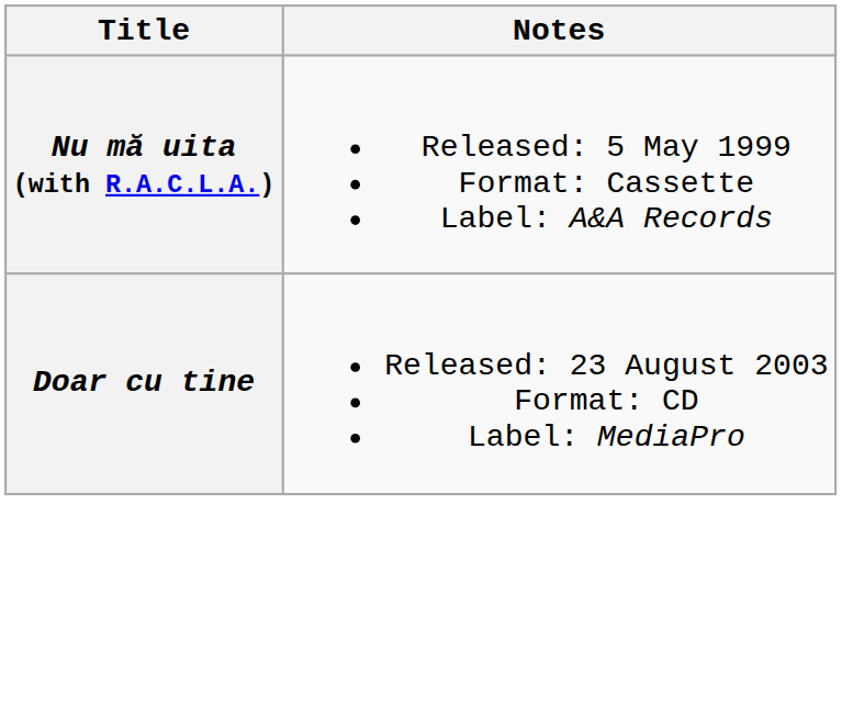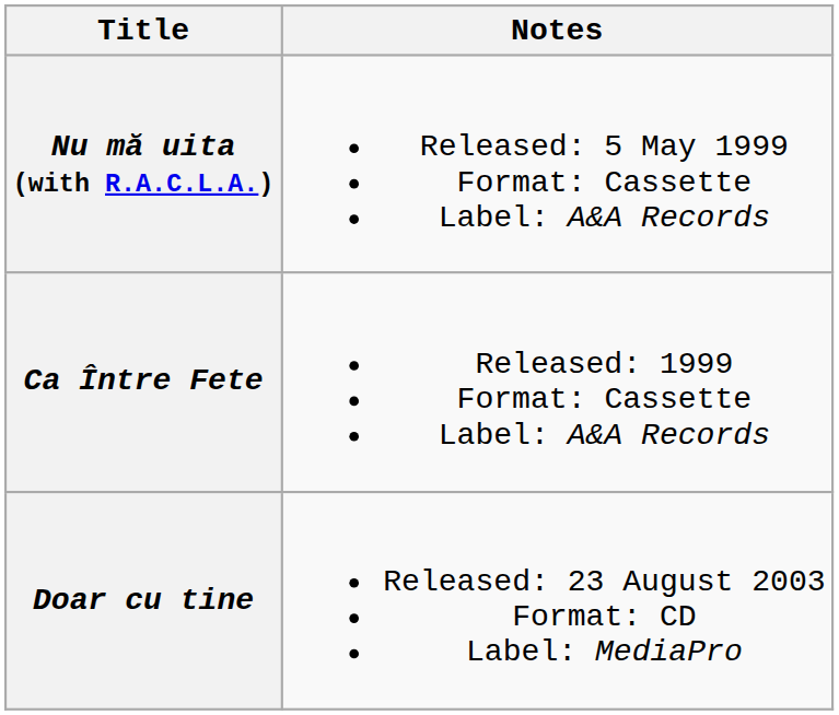+ row: Ca Între Fete | Released: 1999 Format: Cassette Label: A&A Records
